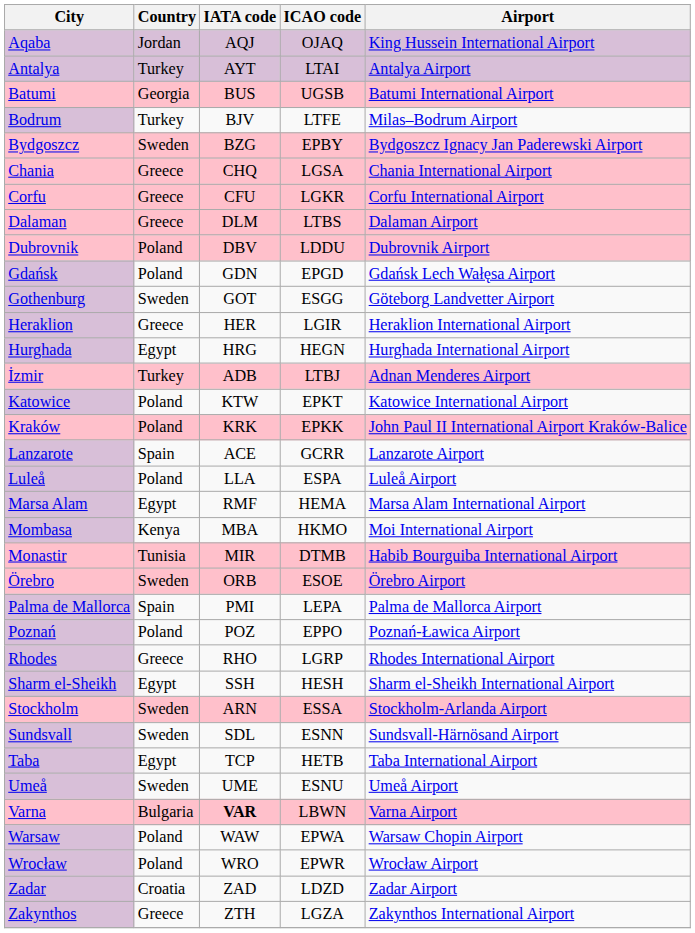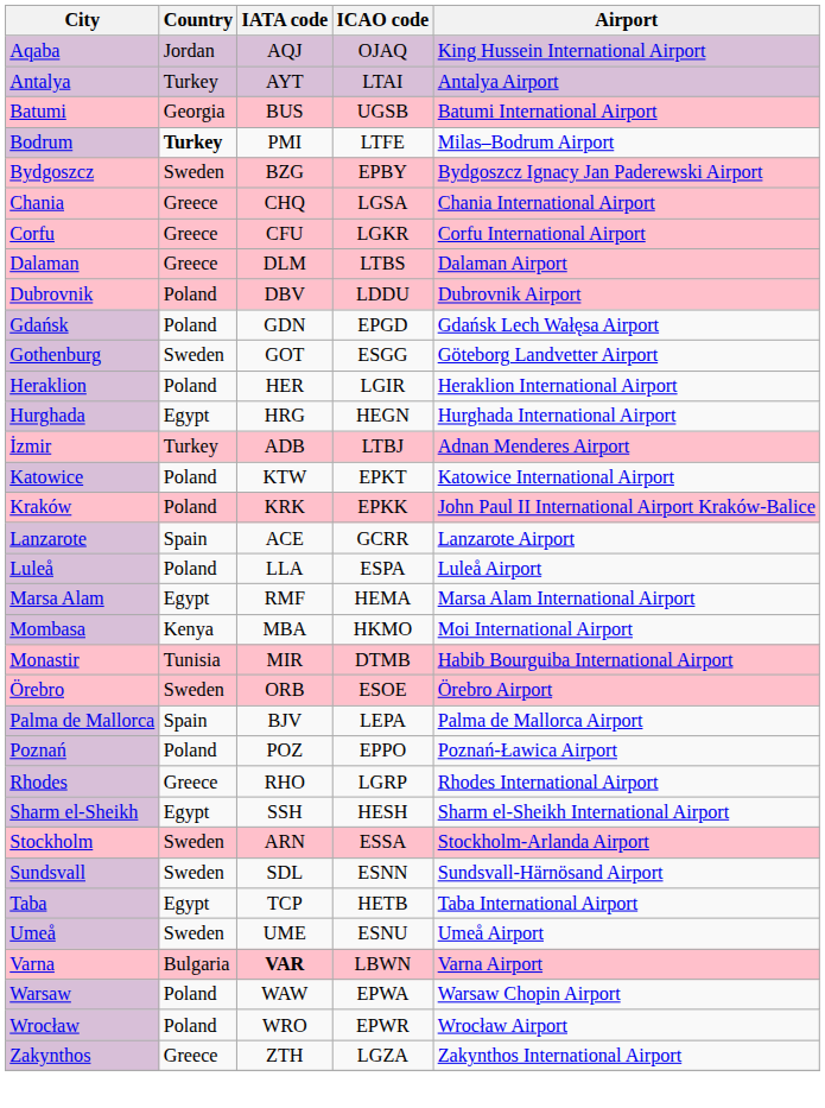Bodrum | Country: normal -> bold
Bodrum | IATA code: BJV -> PMI
Heraklion | Country: Greece -> Poland
Palma de Mallorca | IATA code: PMI -> BJV
- row: Zadar | Croatia | ZAD | LDZD | Zadar Airport
